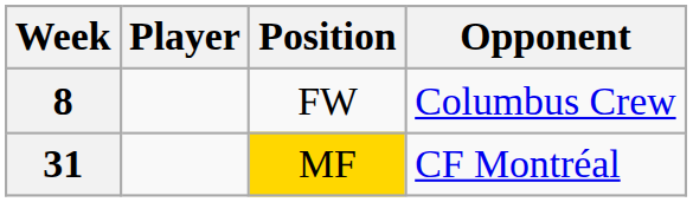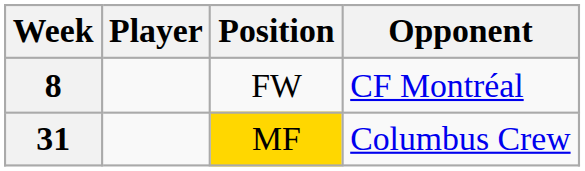8 | Opponent: Columbus Crew -> CF Montréal
31 | Opponent: CF Montréal -> Columbus Crew
